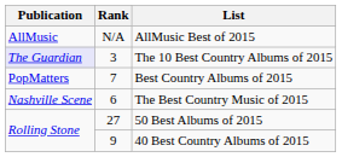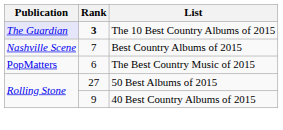- row: AllMusic | N/A | AllMusic Best of 2015
The 10 Best Country Albums of 2015 | Rank: normal -> bold
Best Country Albums of 2015 | Publication: PopMatters -> Nashville Scene
The Best Country Music of 2015 | Publication: Nashville Scene -> PopMatters
